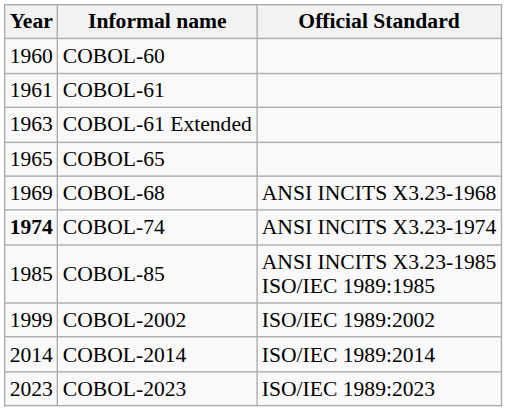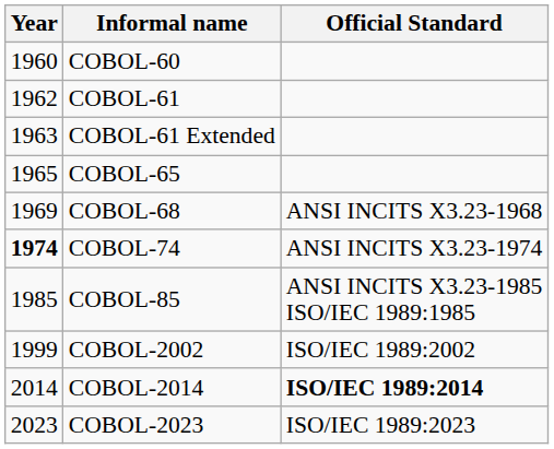COBOL-61 | Year: 1961 -> 1962
COBOL-2014 | Official Standard: normal -> bold
